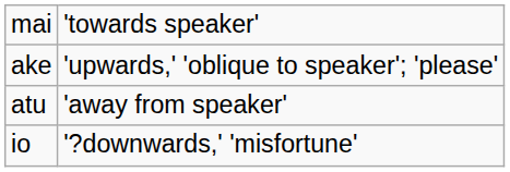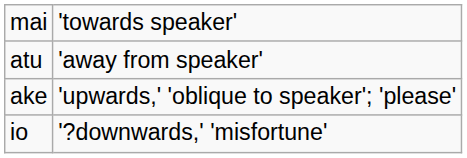rows swapped: atu <-> ake
